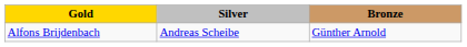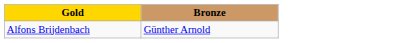- column: Silver | Andreas Scheibe
